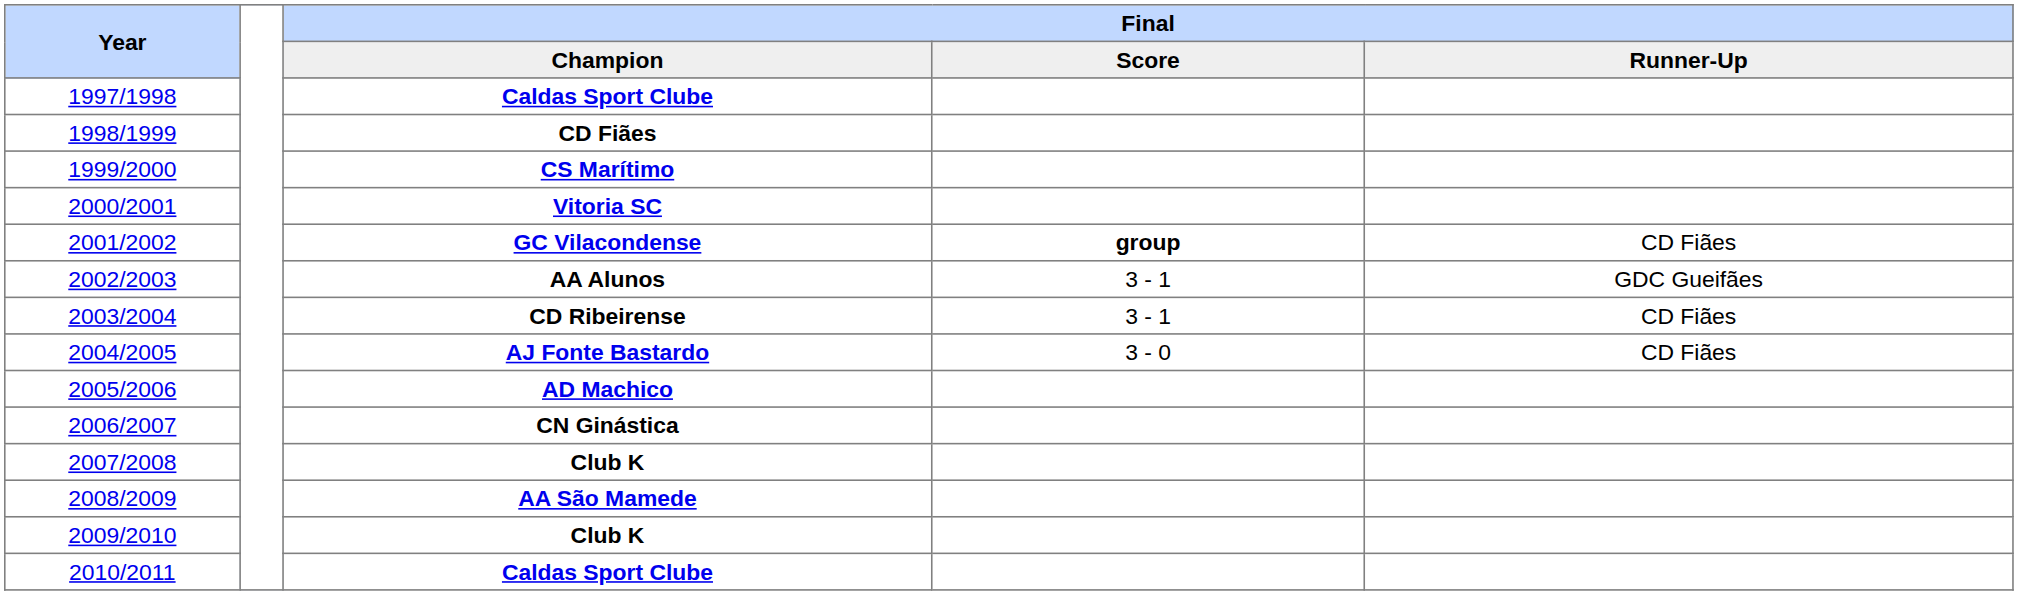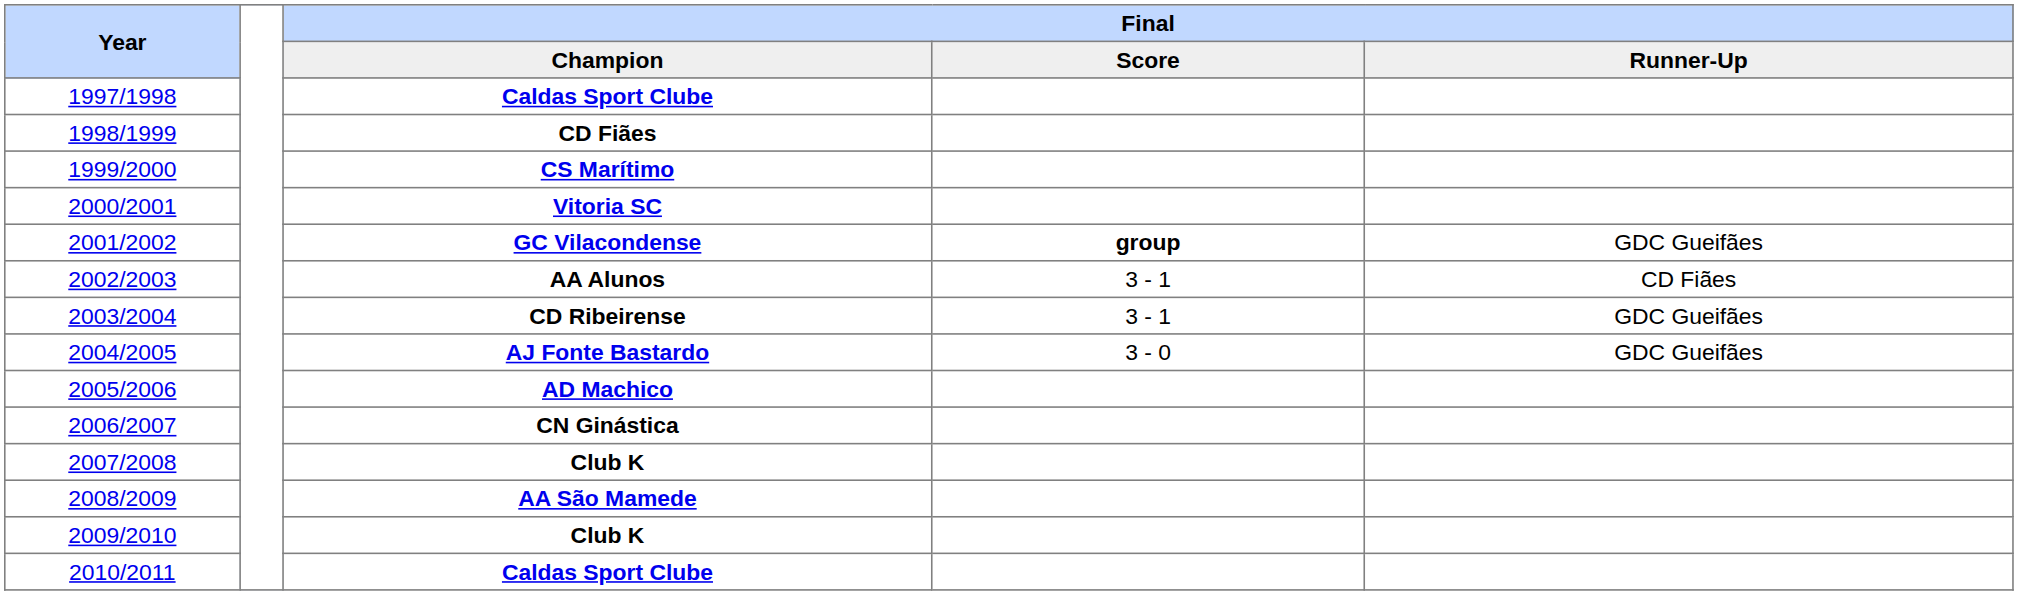2001/2002 | Final / Runner-Up: CD Fiães -> GDC Gueifães
2002/2003 | Final / Runner-Up: GDC Gueifães -> CD Fiães
2003/2004 | Final / Runner-Up: CD Fiães -> GDC Gueifães
2004/2005 | Final / Runner-Up: CD Fiães -> GDC Gueifães
